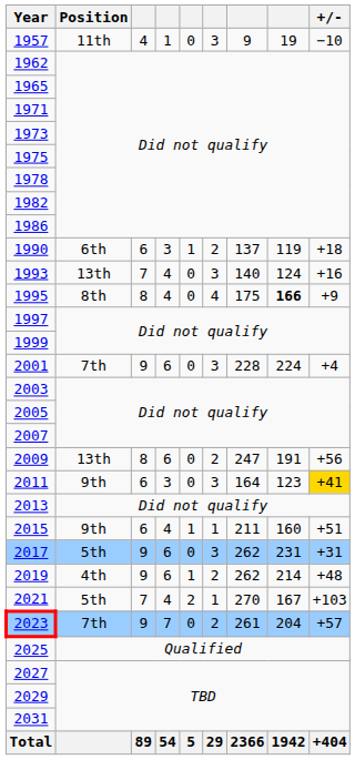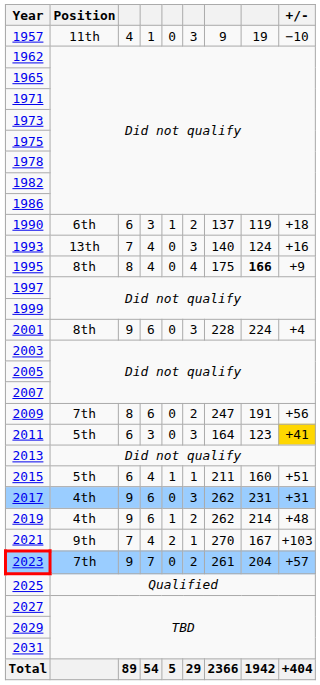2001 | Position: 7th -> 8th
2009 | Position: 13th -> 7th
2011 | Position: 9th -> 5th
2015 | Position: 9th -> 5th
2017 | Position: 5th -> 4th
2021 | Position: 5th -> 9th
